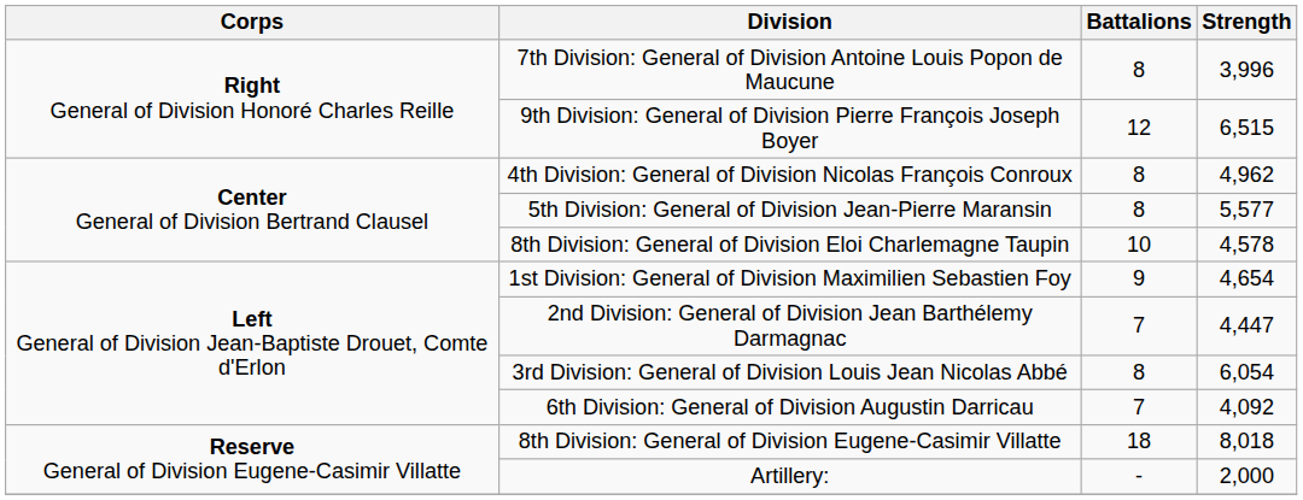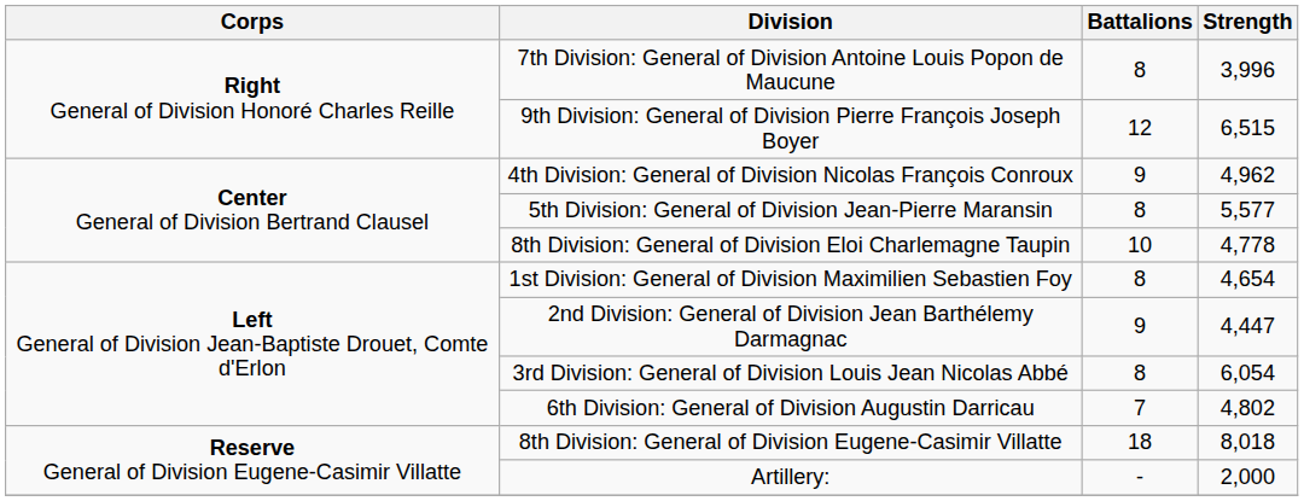4th Division: General of Division Nicolas François Conroux | Battalions: 8 -> 9
8th Division: General of Division Eloi Charlemagne Taupin | Strength: 4,578 -> 4,778
1st Division: General of Division Maximilien Sebastien Foy | Battalions: 9 -> 8
2nd Division: General of Division Jean Barthélemy Darmagnac | Battalions: 7 -> 9
6th Division: General of Division Augustin Darricau | Strength: 4,092 -> 4,802
